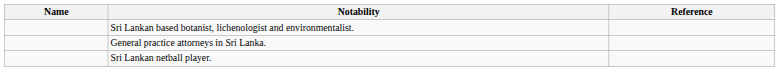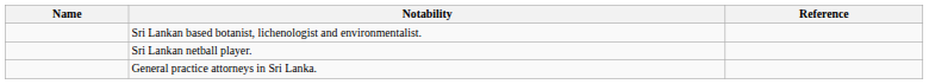rows swapped: Sri Lankan netball player. <-> General practice attorneys in Sri Lanka.
